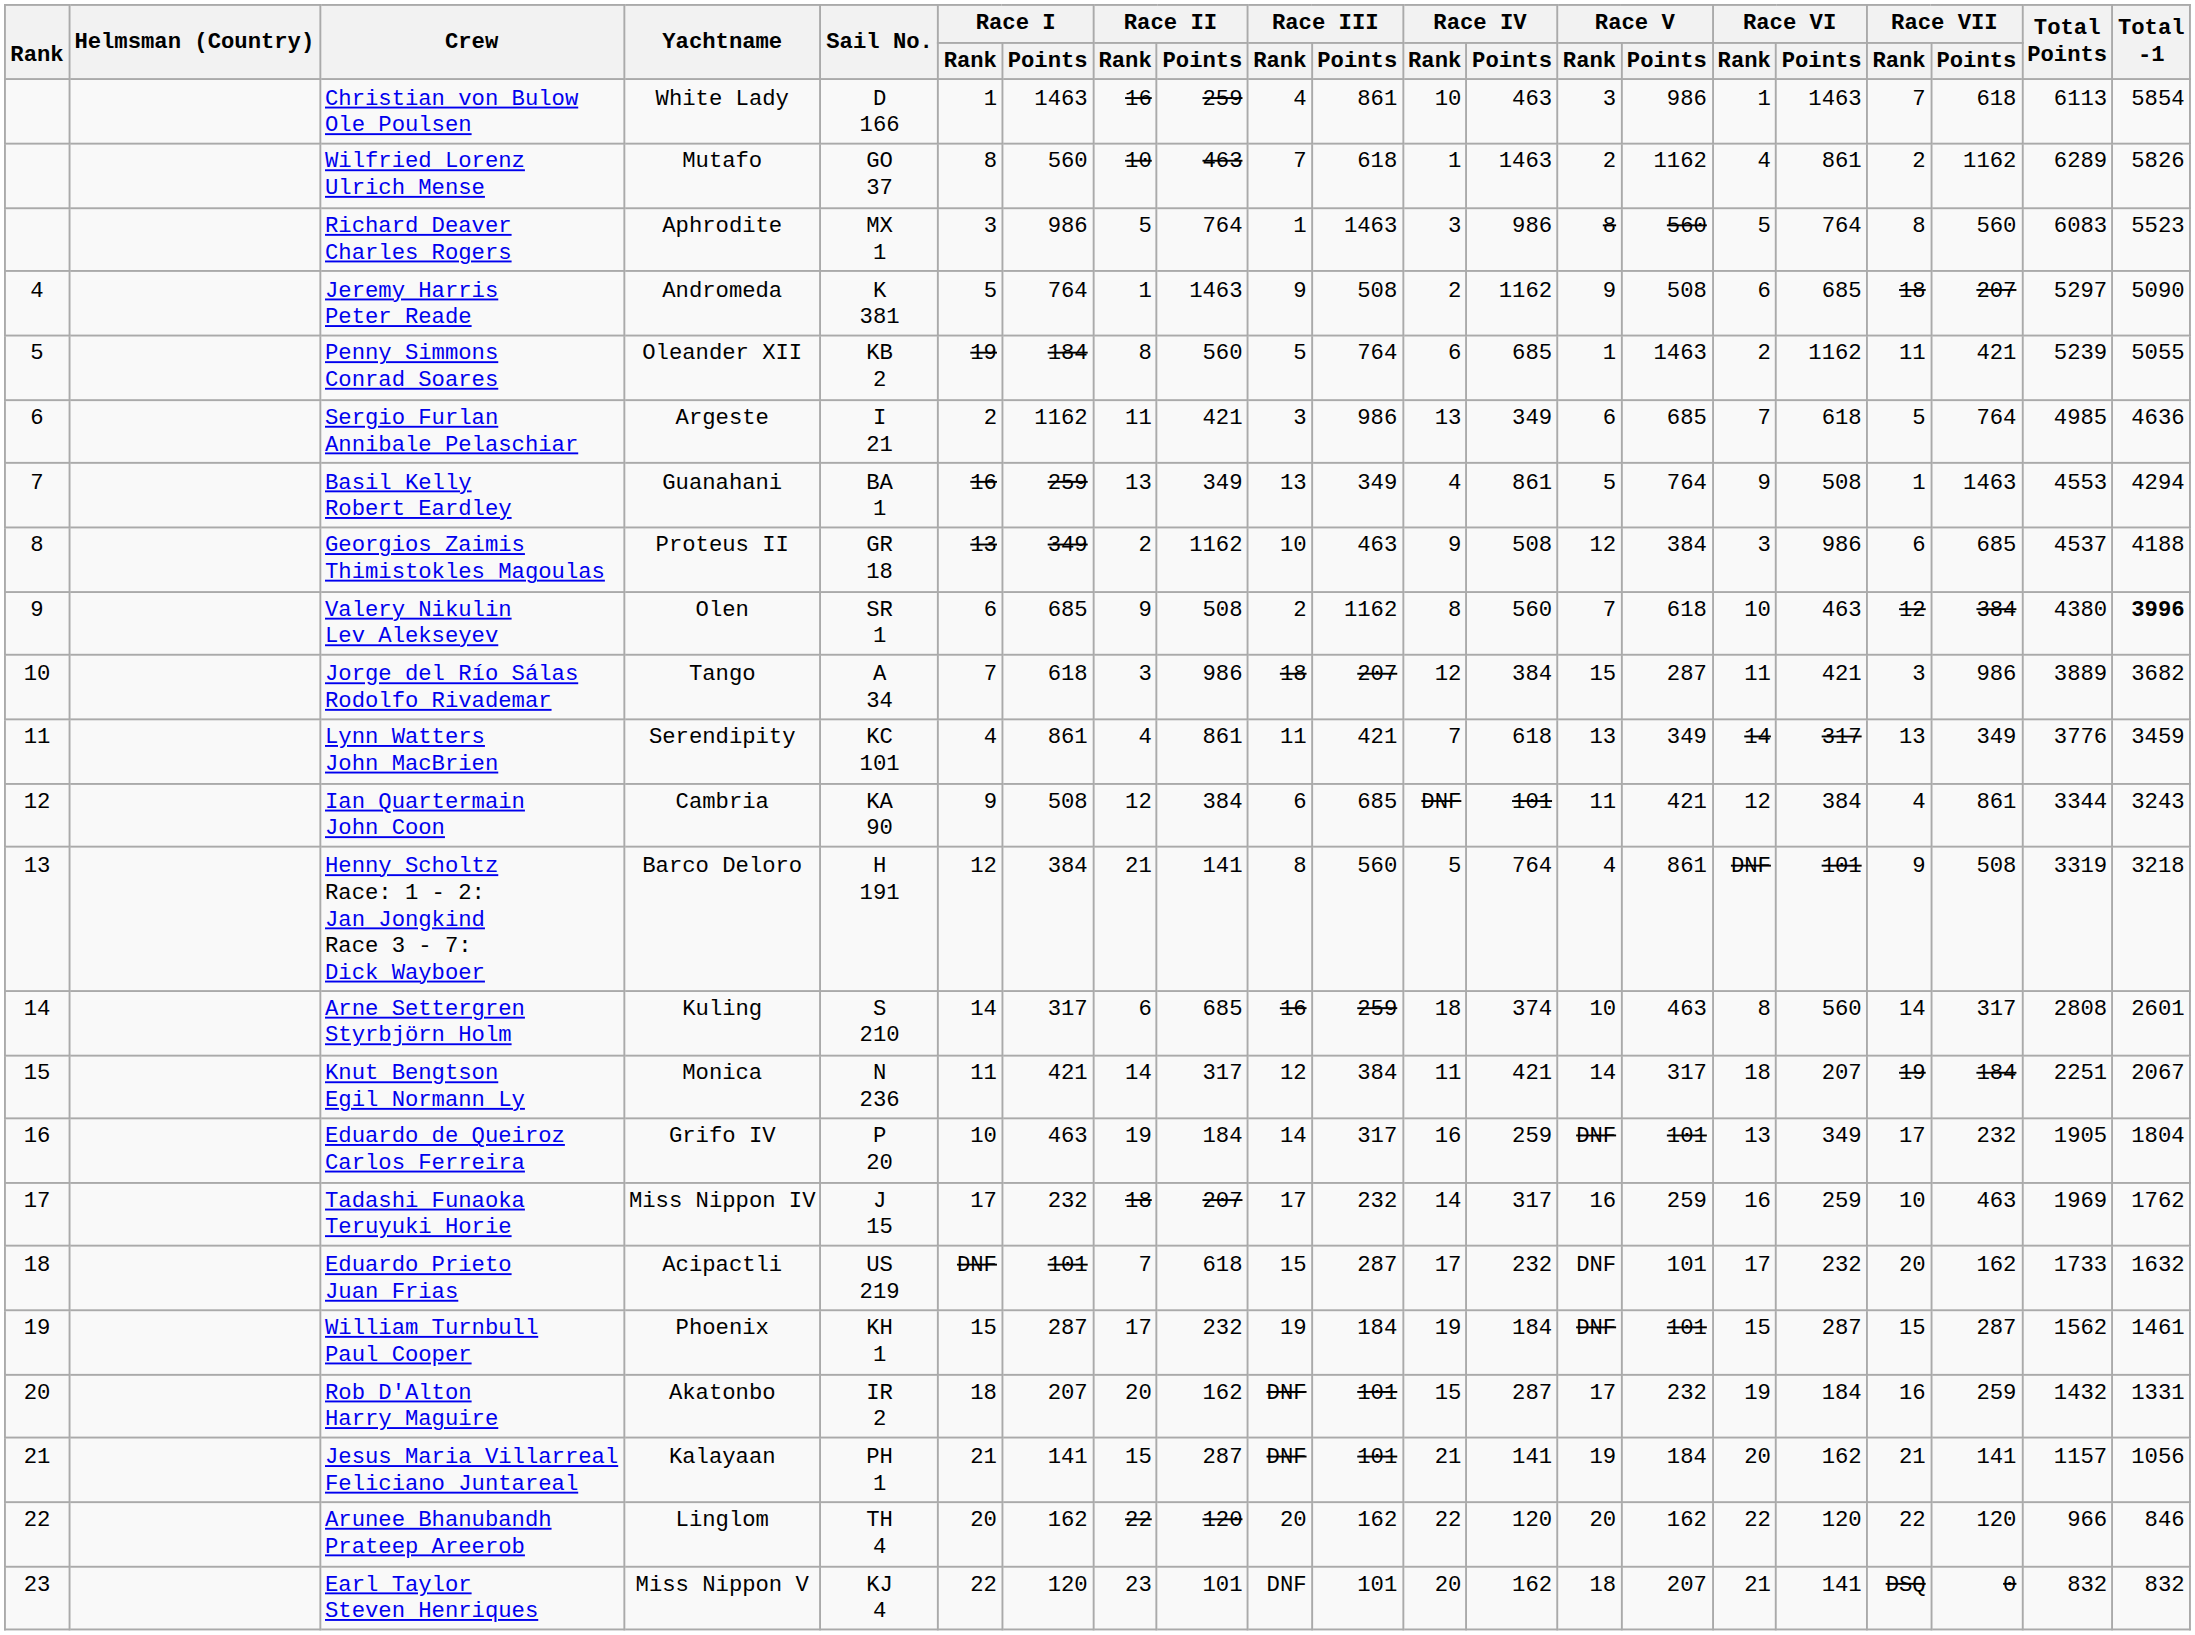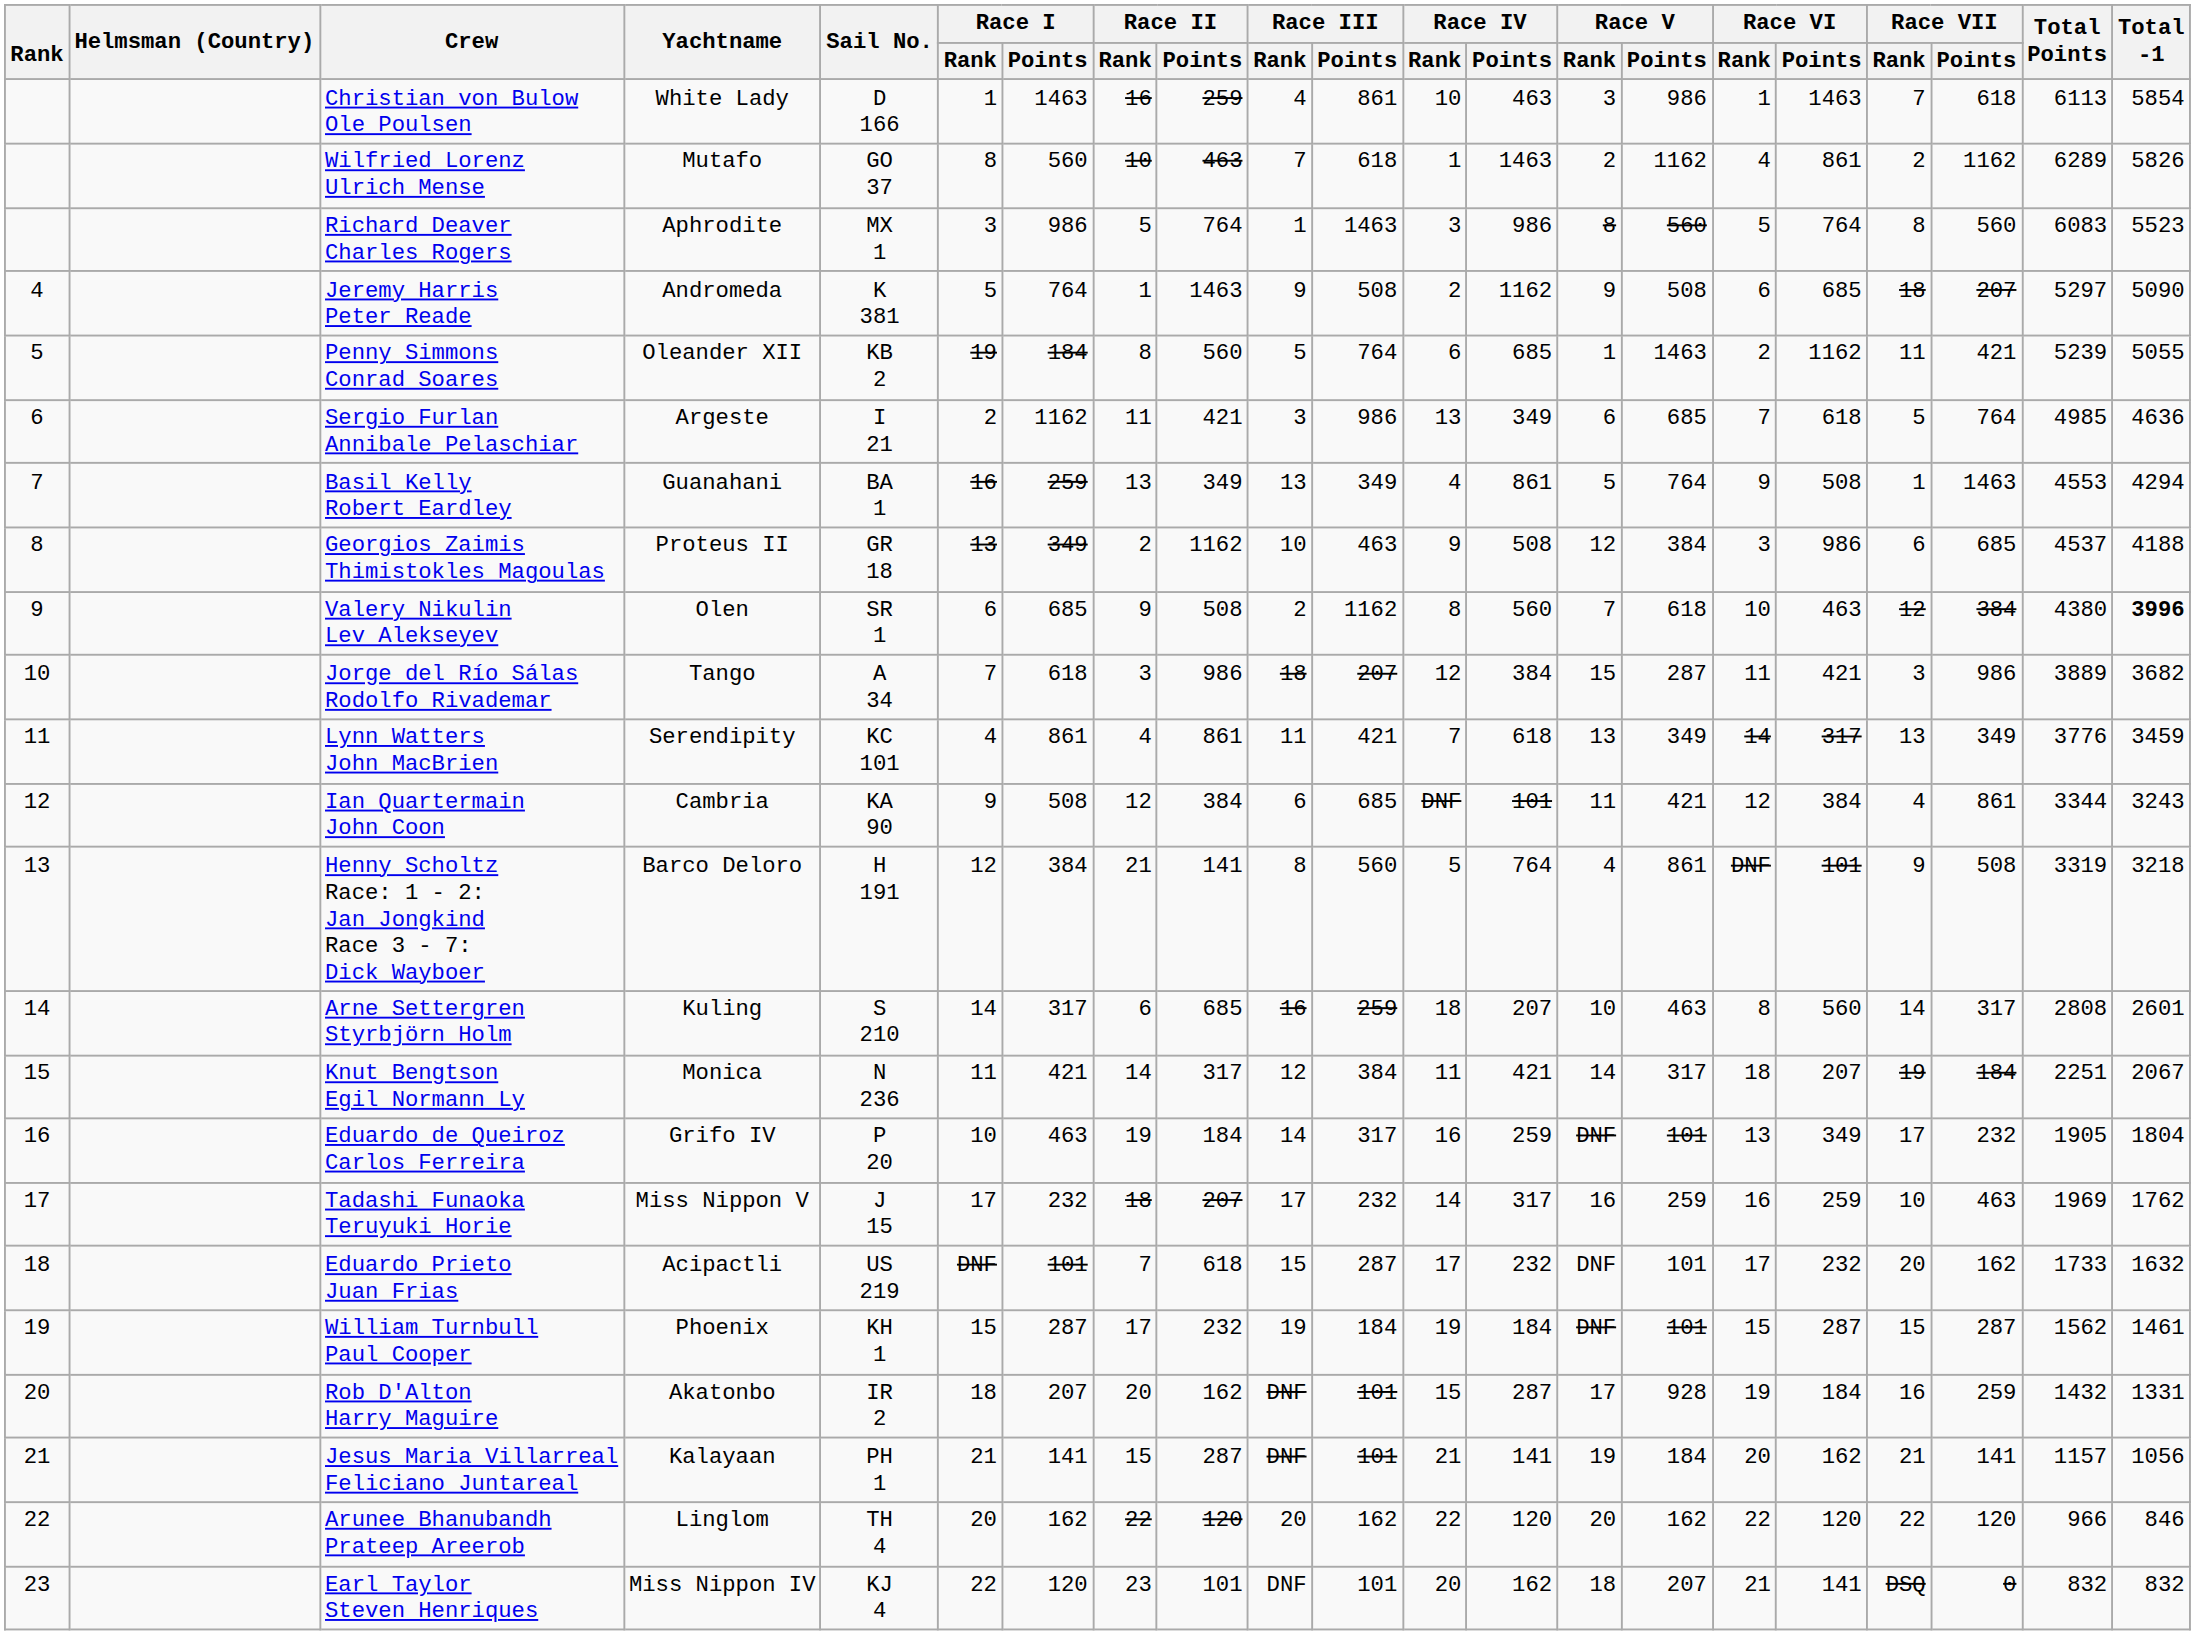Arne Settergren Styrbjörn Holm | Race IV / Points: 374 -> 207
Tadashi Funaoka Teruyuki Horie | Yachtname: Miss Nippon IV -> Miss Nippon V
Rob D'Alton Harry Maguire | Race V / Points: 232 -> 928
Earl Taylor Steven Henriques | Yachtname: Miss Nippon V -> Miss Nippon IV
